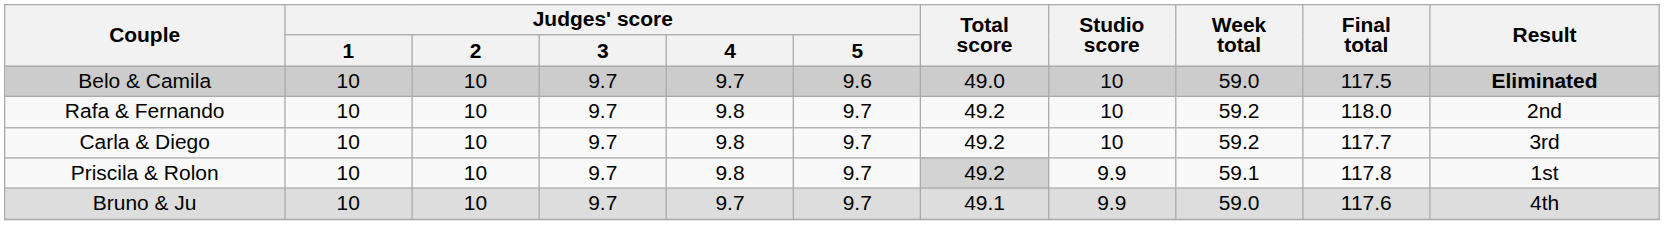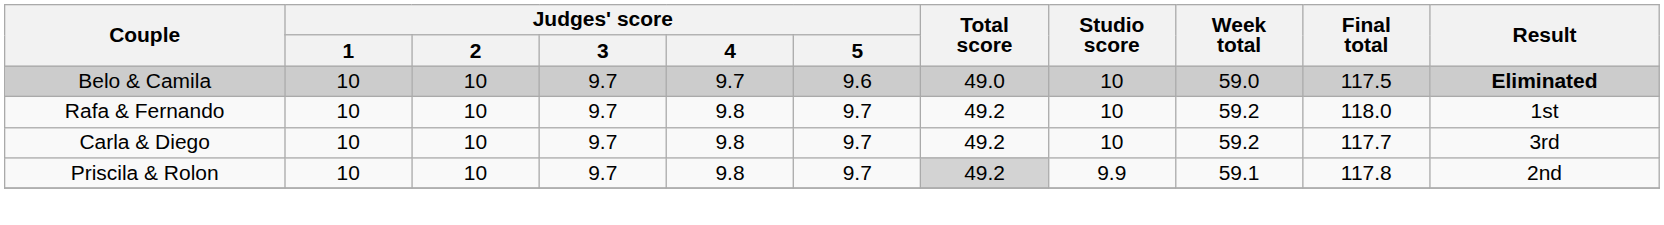Rafa & Fernando | Result: 2nd -> 1st
Priscila & Rolon | Result: 1st -> 2nd
- row: Bruno & Ju | 10 | 10 | 9.7 | 9.7 | 9.7 | 49.1 | 9.9 | 59.0 | 117.6 | 4th
